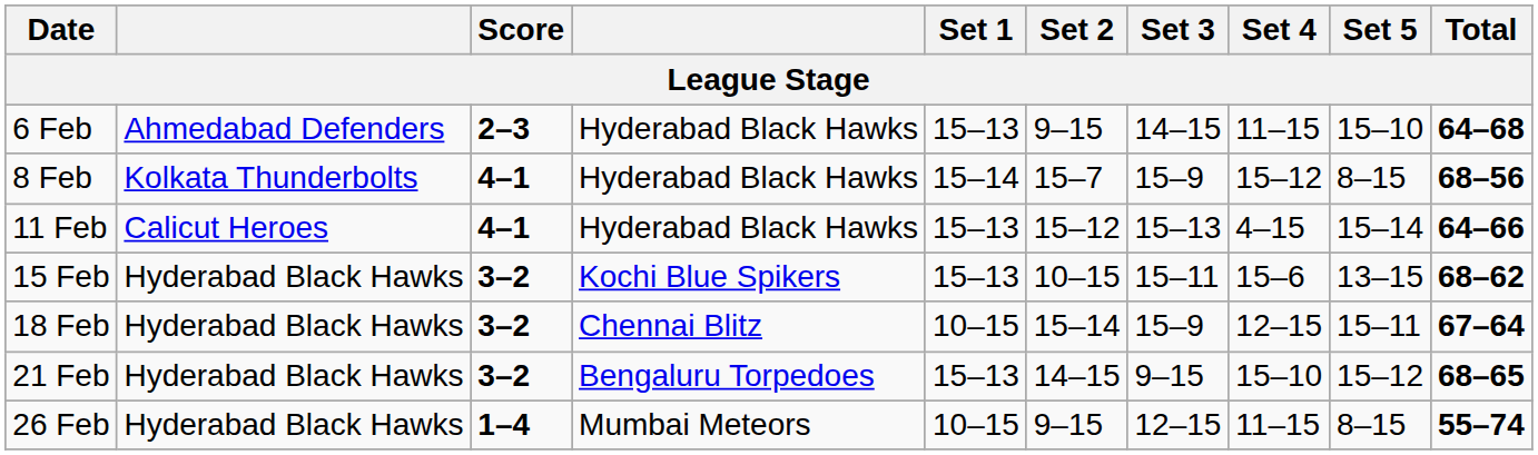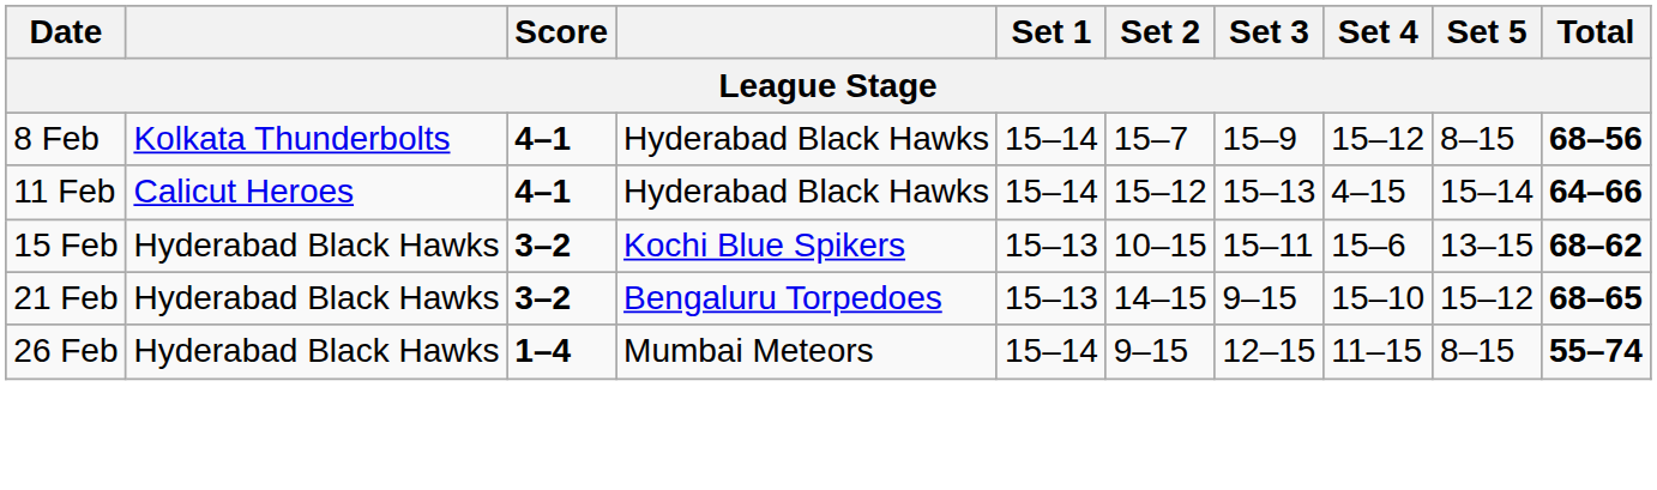- row: 6 Feb | Ahmedabad Defenders | 2–3 | Hyderabad Black Hawks | 15–13 | 9–15 | 14–15 | 11–15 | 15–10 | 64–68
11 Feb | Set 1: 15–13 -> 15–14
- row: 18 Feb | Hyderabad Black Hawks | 3–2 | Chennai Blitz | 10–15 | 15–14 | 15–9 | 12–15 | 15–11 | 67–64
26 Feb | Set 1: 10–15 -> 15–14
